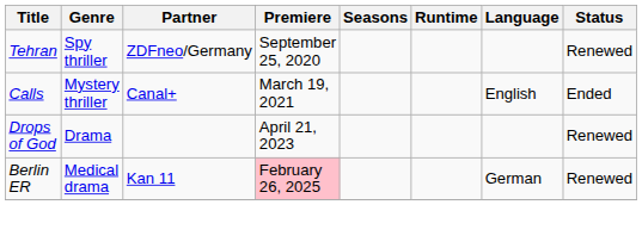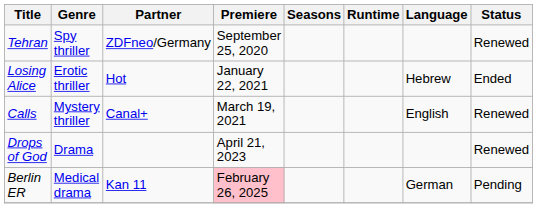+ row: Losing Alice | Erotic thriller | Hot | January 22, 2021 | Hebrew | Ended
Calls | Status: Ended -> Renewed
Berlin ER | Status: Renewed -> Pending
